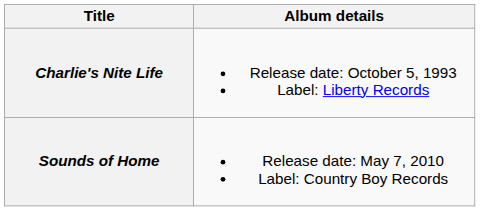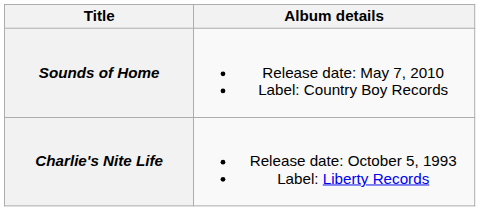rows swapped: Charlie's Nite Life <-> Sounds of Home
